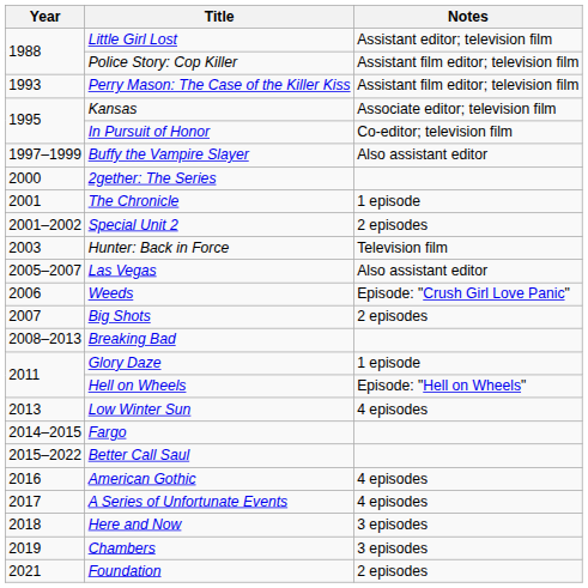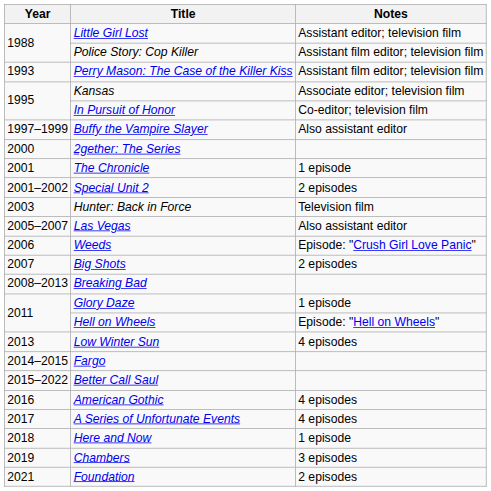Here and Now | Notes: 3 episodes -> 1 episode
